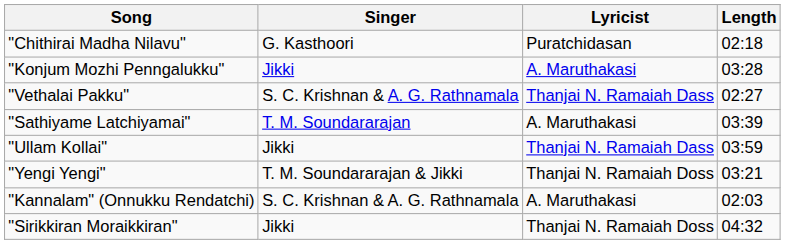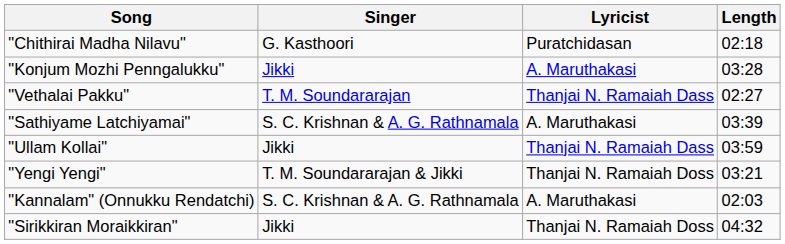"Vethalai Pakku" | Singer: S. C. Krishnan & A. G. Rathnamala -> T. M. Soundararajan
"Sathiyame Latchiyamai" | Singer: T. M. Soundararajan -> S. C. Krishnan & A. G. Rathnamala
